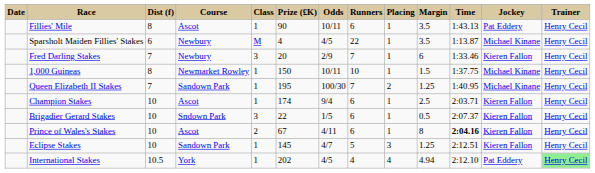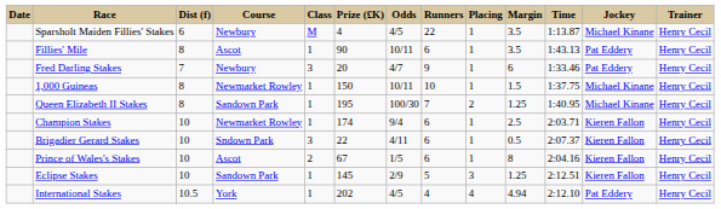rows swapped: Sparsholt Maiden Fillies' Stakes <-> Fillies' Mile
Fred Darling Stakes | Odds: 2/9 -> 4/7
Fred Darling Stakes | Runners: 7 -> 9
Fred Darling Stakes | Jockey: Kieren Fallon -> Pat Eddery
Queen Elizabeth II Stakes | Dist (f): 7 -> 8
Champion Stakes | Course: Ascot -> Newmarket Rowley
Brigadier Gerard Stakes | Odds: 1/5 -> 4/11
Prince of Wales's Stakes | Odds: 4/11 -> 1/5
Prince of Wales's Stakes | Time: bold -> normal
Eclipse Stakes | Odds: 4/7 -> 2/9
International Stakes | Trainer: lightgreen background -> no background
